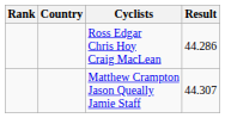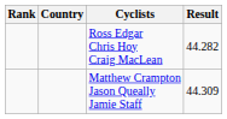Ross Edgar Chris Hoy Craig MacLean | Result: 44.286 -> 44.282
Matthew Crampton Jason Queally Jamie Staff | Result: 44.307 -> 44.309
